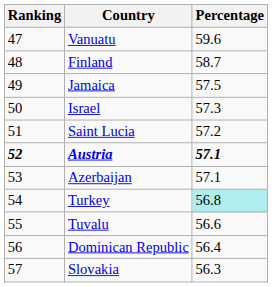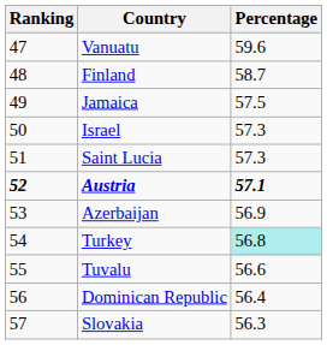Saint Lucia | Percentage: 57.2 -> 57.3
Azerbaijan | Percentage: 57.1 -> 56.9
